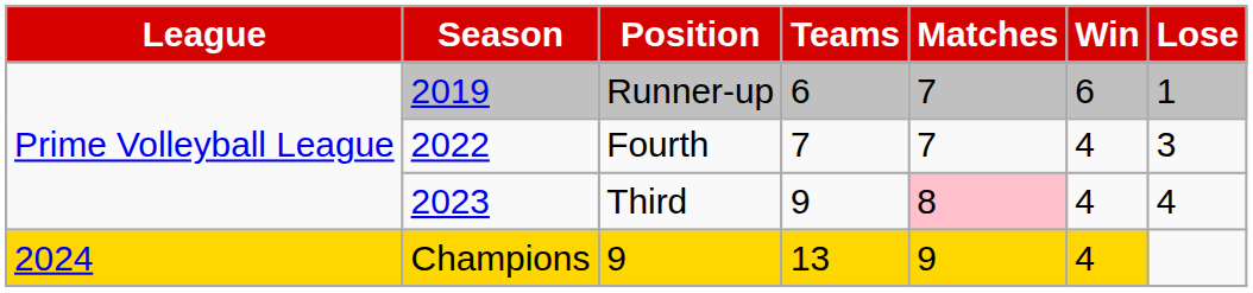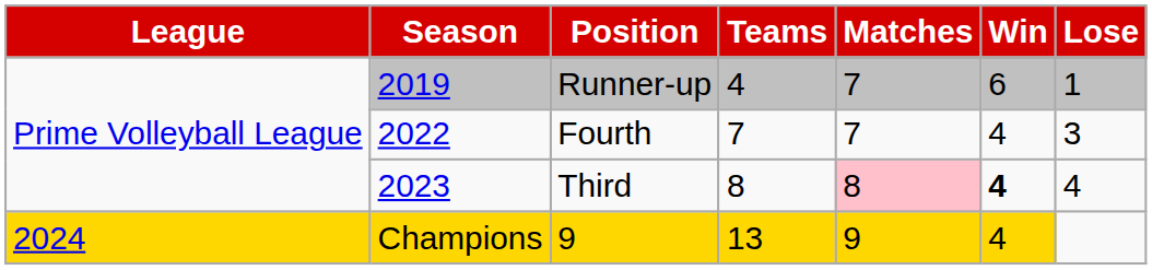Runner-up | Teams: 6 -> 4
Third | Teams: 9 -> 8
Third | Win: normal -> bold
